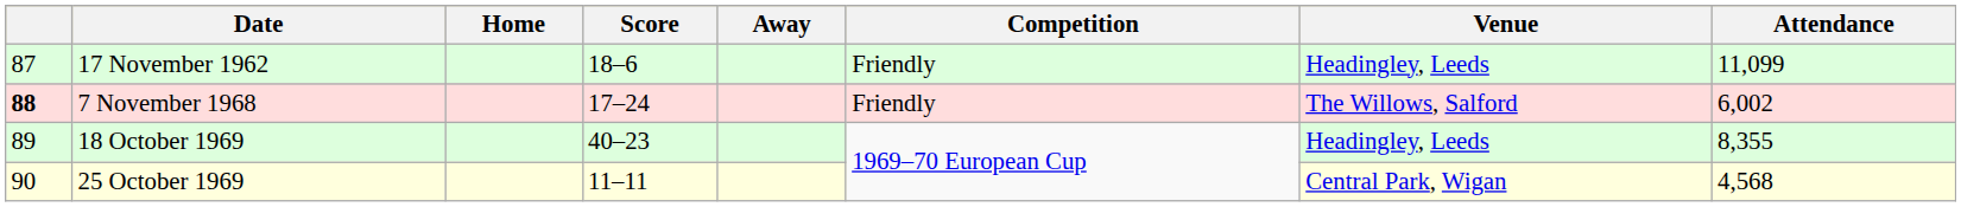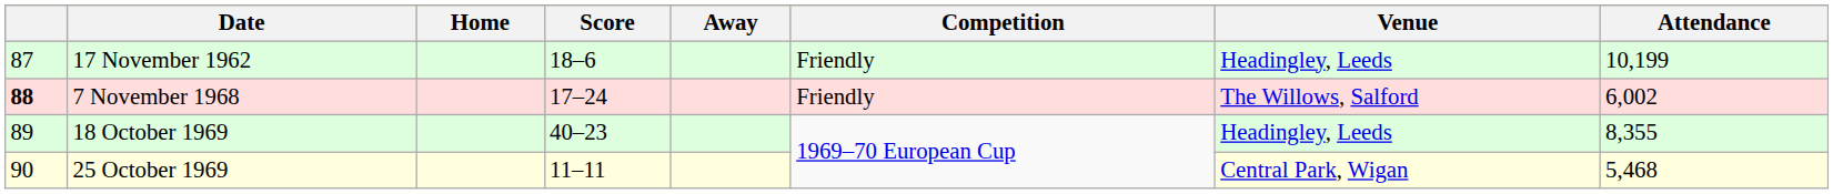17 November 1962 | Attendance: 11,099 -> 10,199
25 October 1969 | Attendance: 4,568 -> 5,468
